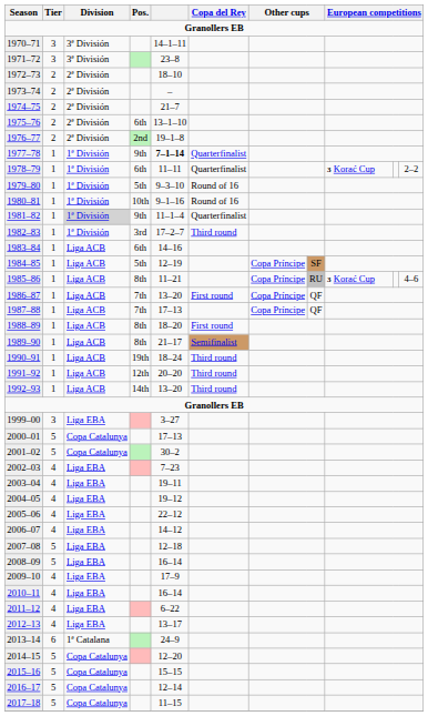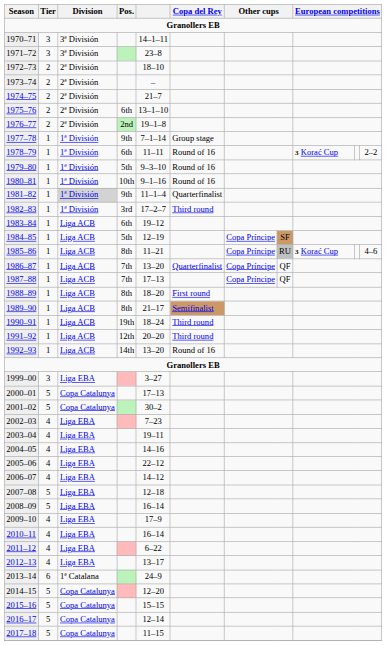1977–78 | column 5: bold -> normal
1977–78 | Copa del Rey: Quarterfinalist -> Group stage
1978–79 | Copa del Rey: Quarterfinalist -> Round of 16
1983–84 | column 5: 14–16 -> 19–12
1986–87 | Copa del Rey: First round -> Quarterfinalist
1992–93 | Copa del Rey: Third round -> Round of 16
2004–05 | column 5: 19–12 -> 14–16
